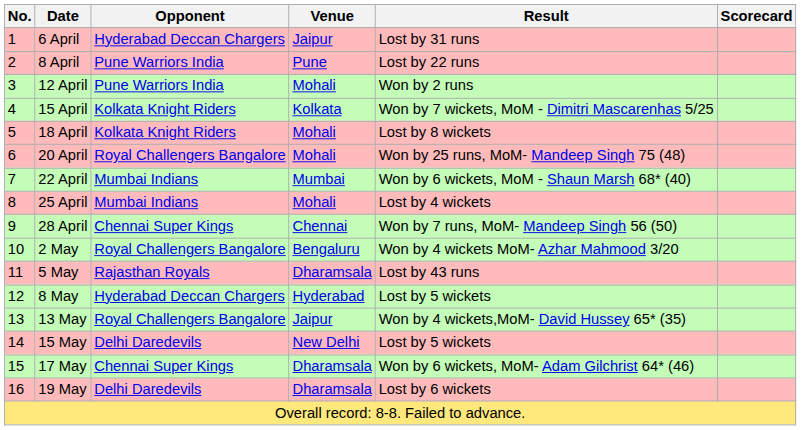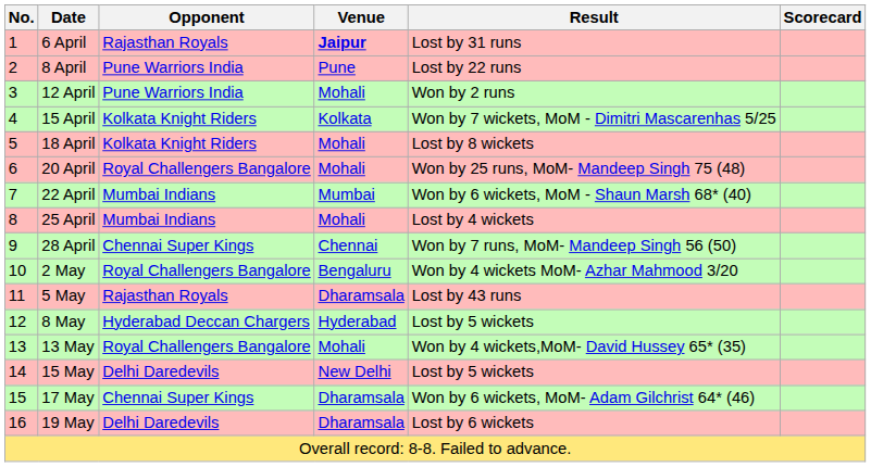6 April | Opponent: Hyderabad Deccan Chargers -> Rajasthan Royals
6 April | Venue: normal -> bold
13 May | Venue: Jaipur -> Mohali
